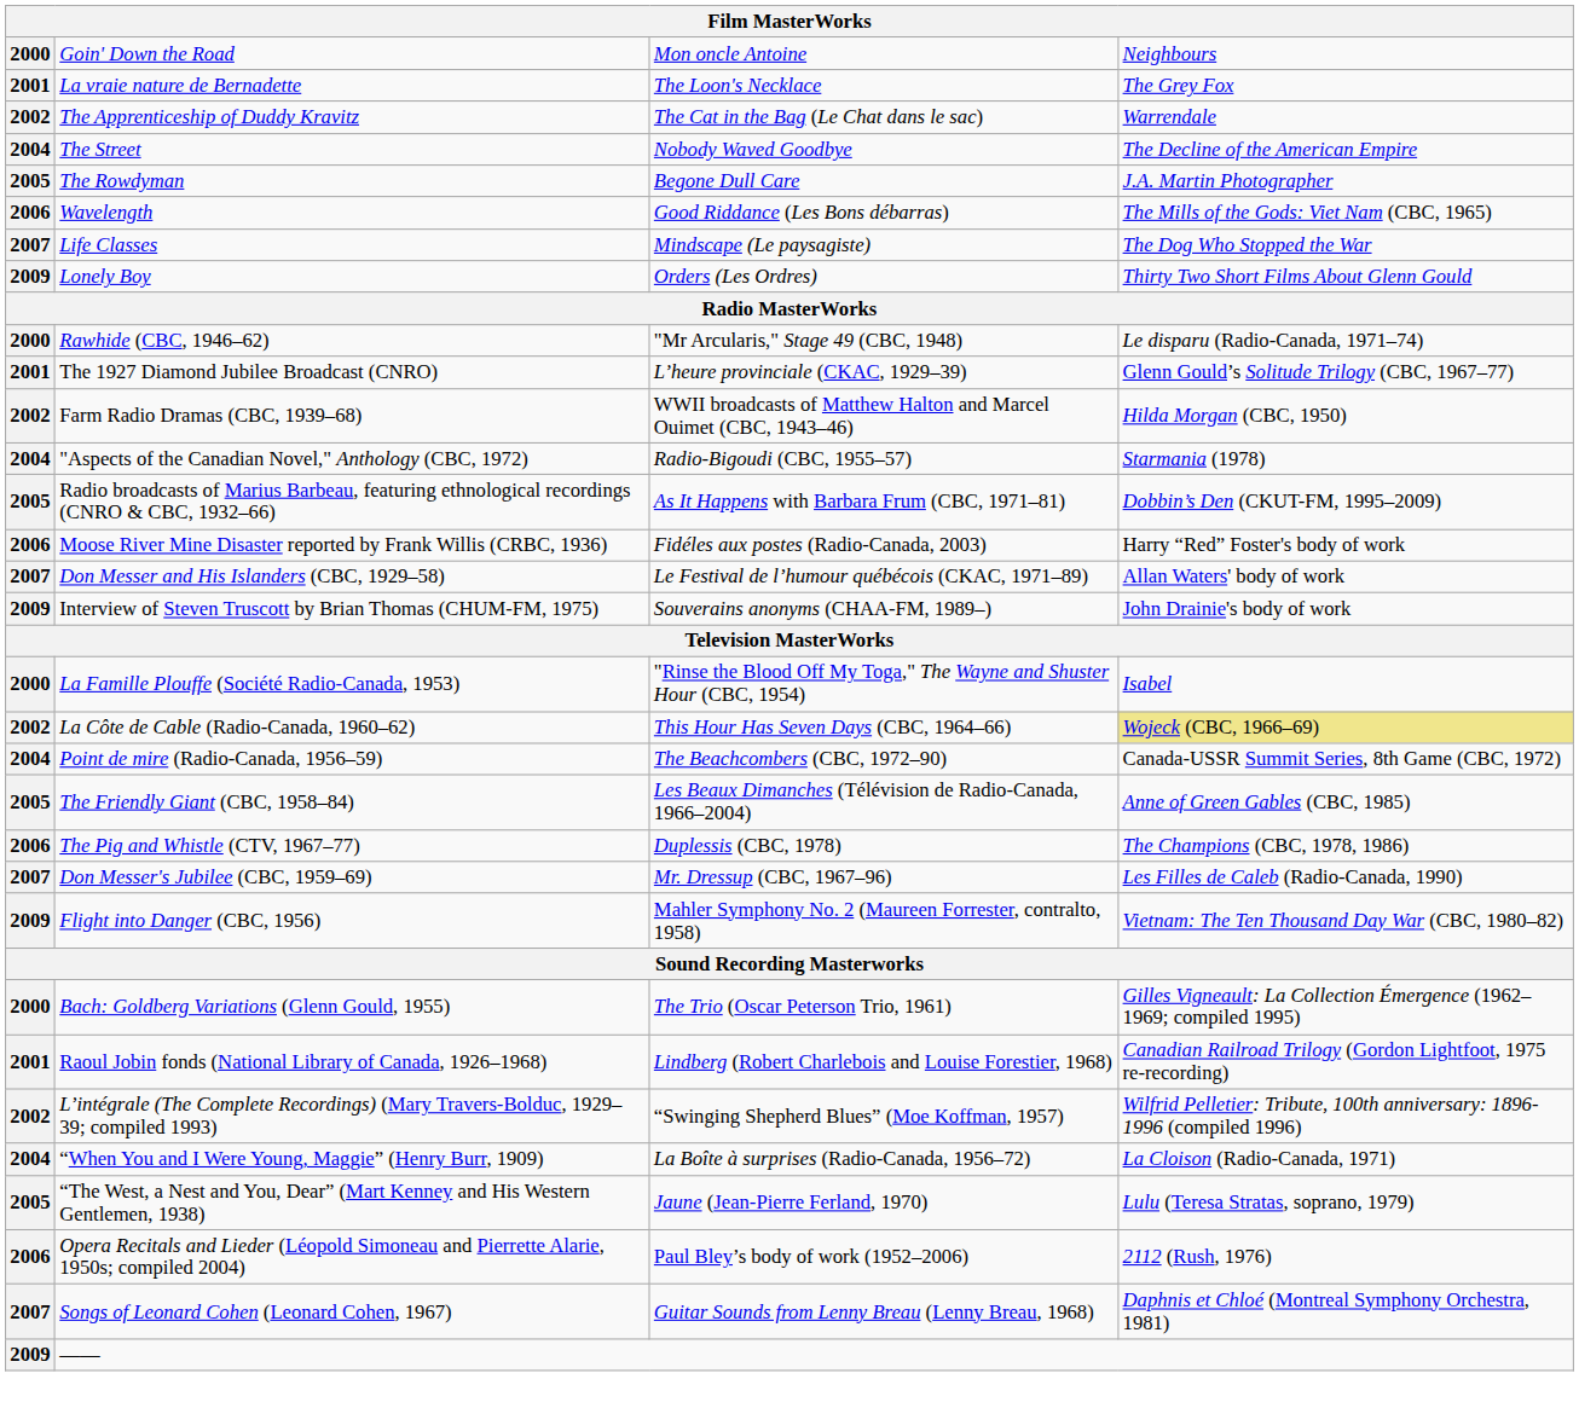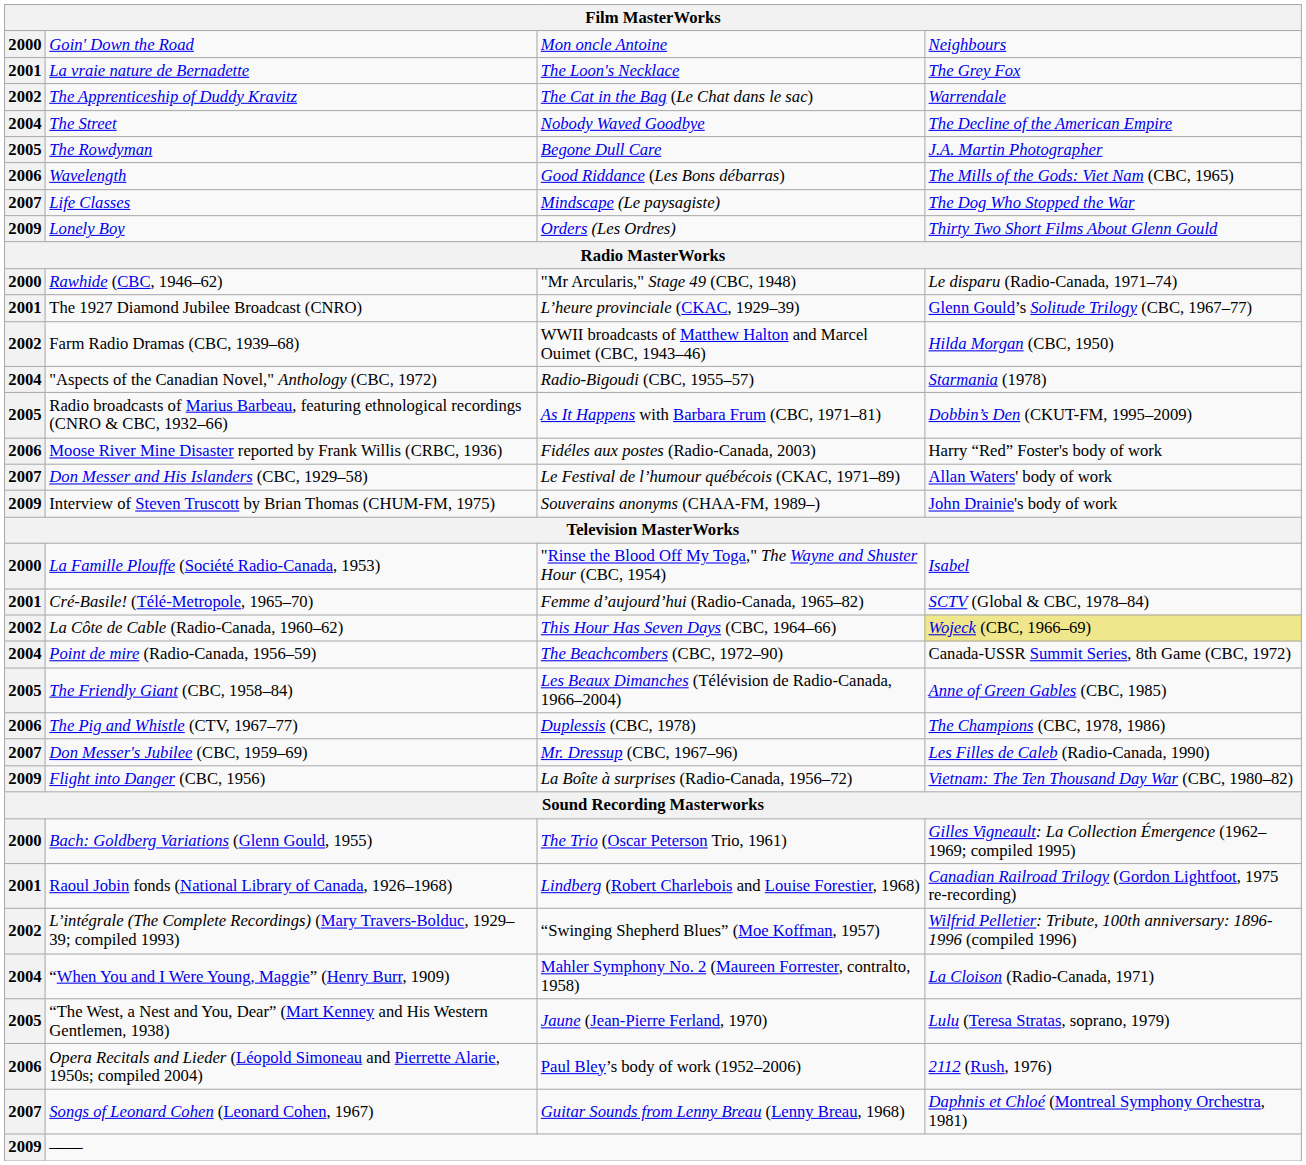+ row: 2001 | Cré-Basile! (Télé-Metropole, 1965–70) | Femme d’aujourd’hui (Radio-Canada, 1965–82) | SCTV (Global & CBC, 1978–84)
Flight into Danger (CBC, 1956) | column 3: Mahler Symphony No. 2 (Maureen Forrester, contralto, 1958) -> La Boîte à surprises (Radio-Canada, 1956–72)
“When You and I Were Young, Maggie” (Henry Burr, 1909) | column 3: La Boîte à surprises (Radio-Canada, 1956–72) -> Mahler Symphony No. 2 (Maureen Forrester, contralto, 1958)
